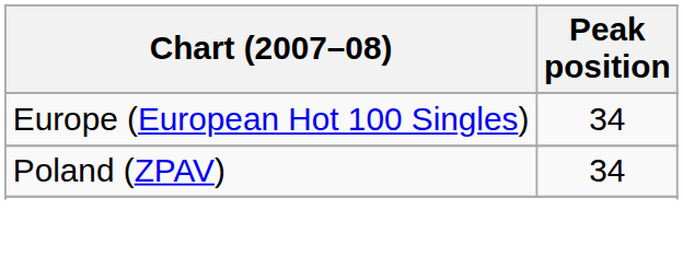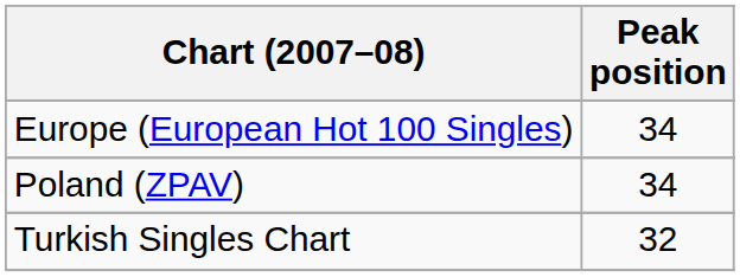+ row: Turkish Singles Chart | 32
